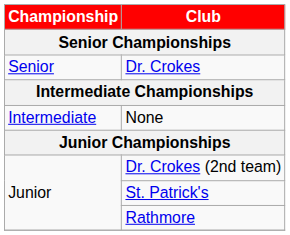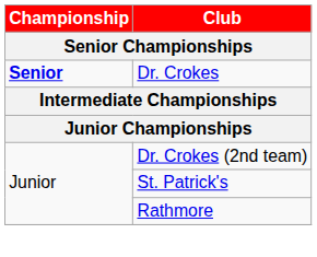Dr. Crokes | Championship: normal -> bold
- row: Intermediate | None
